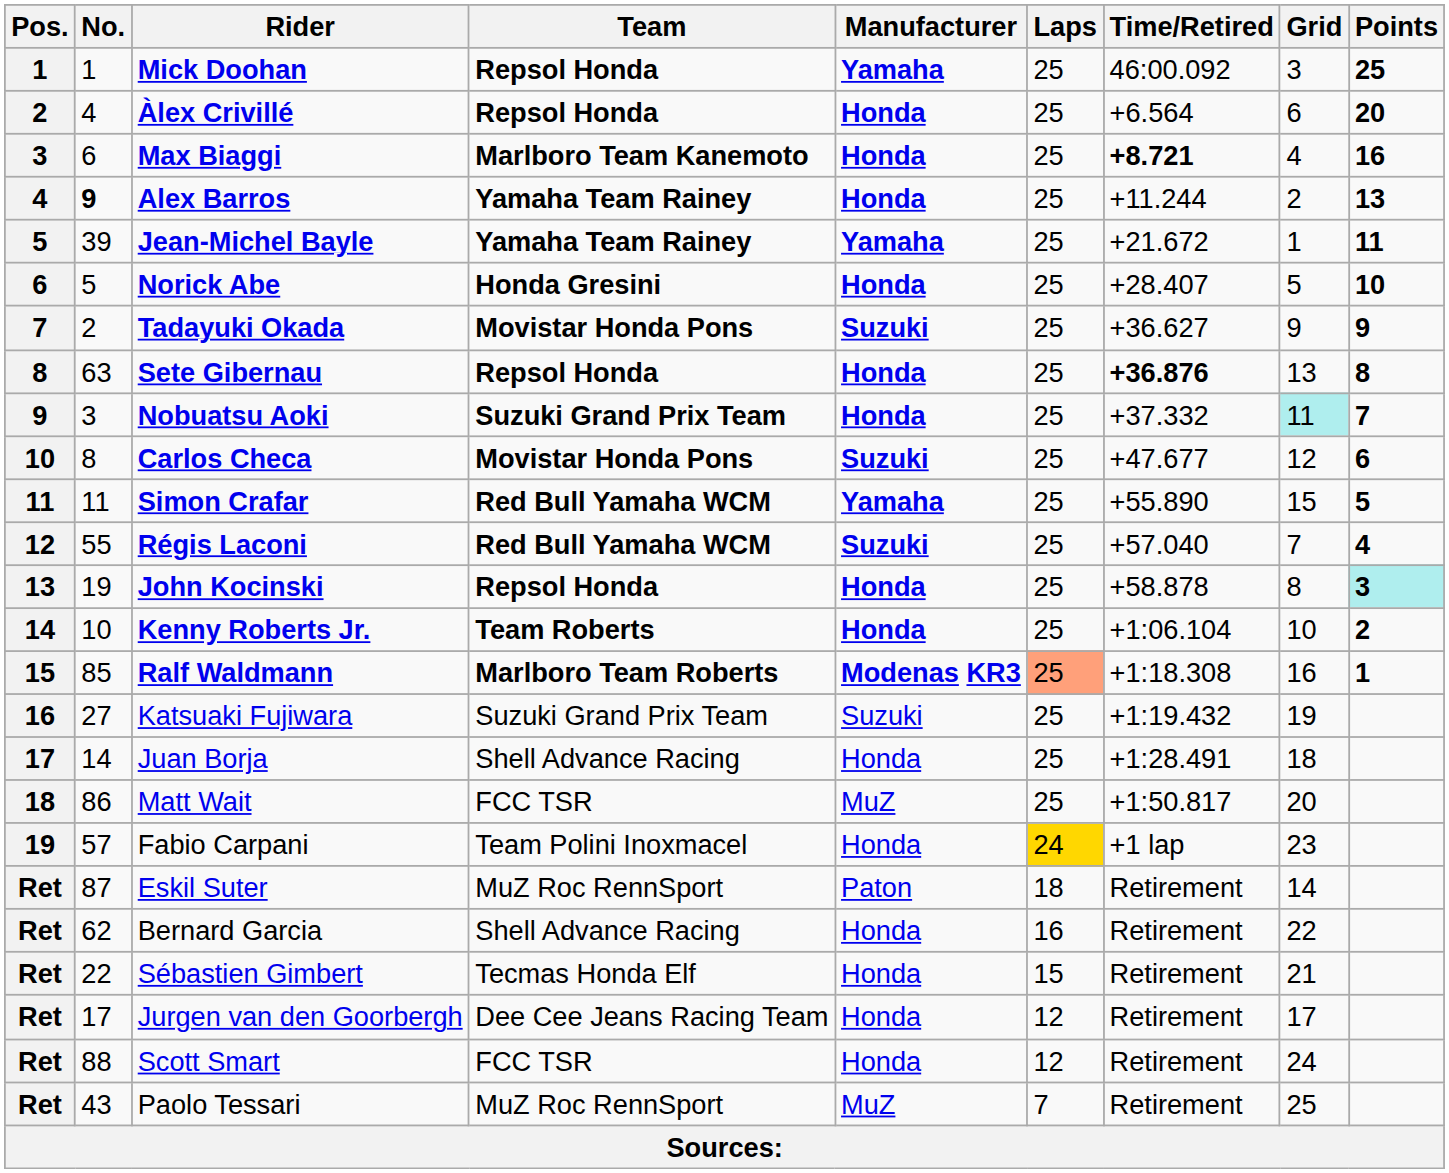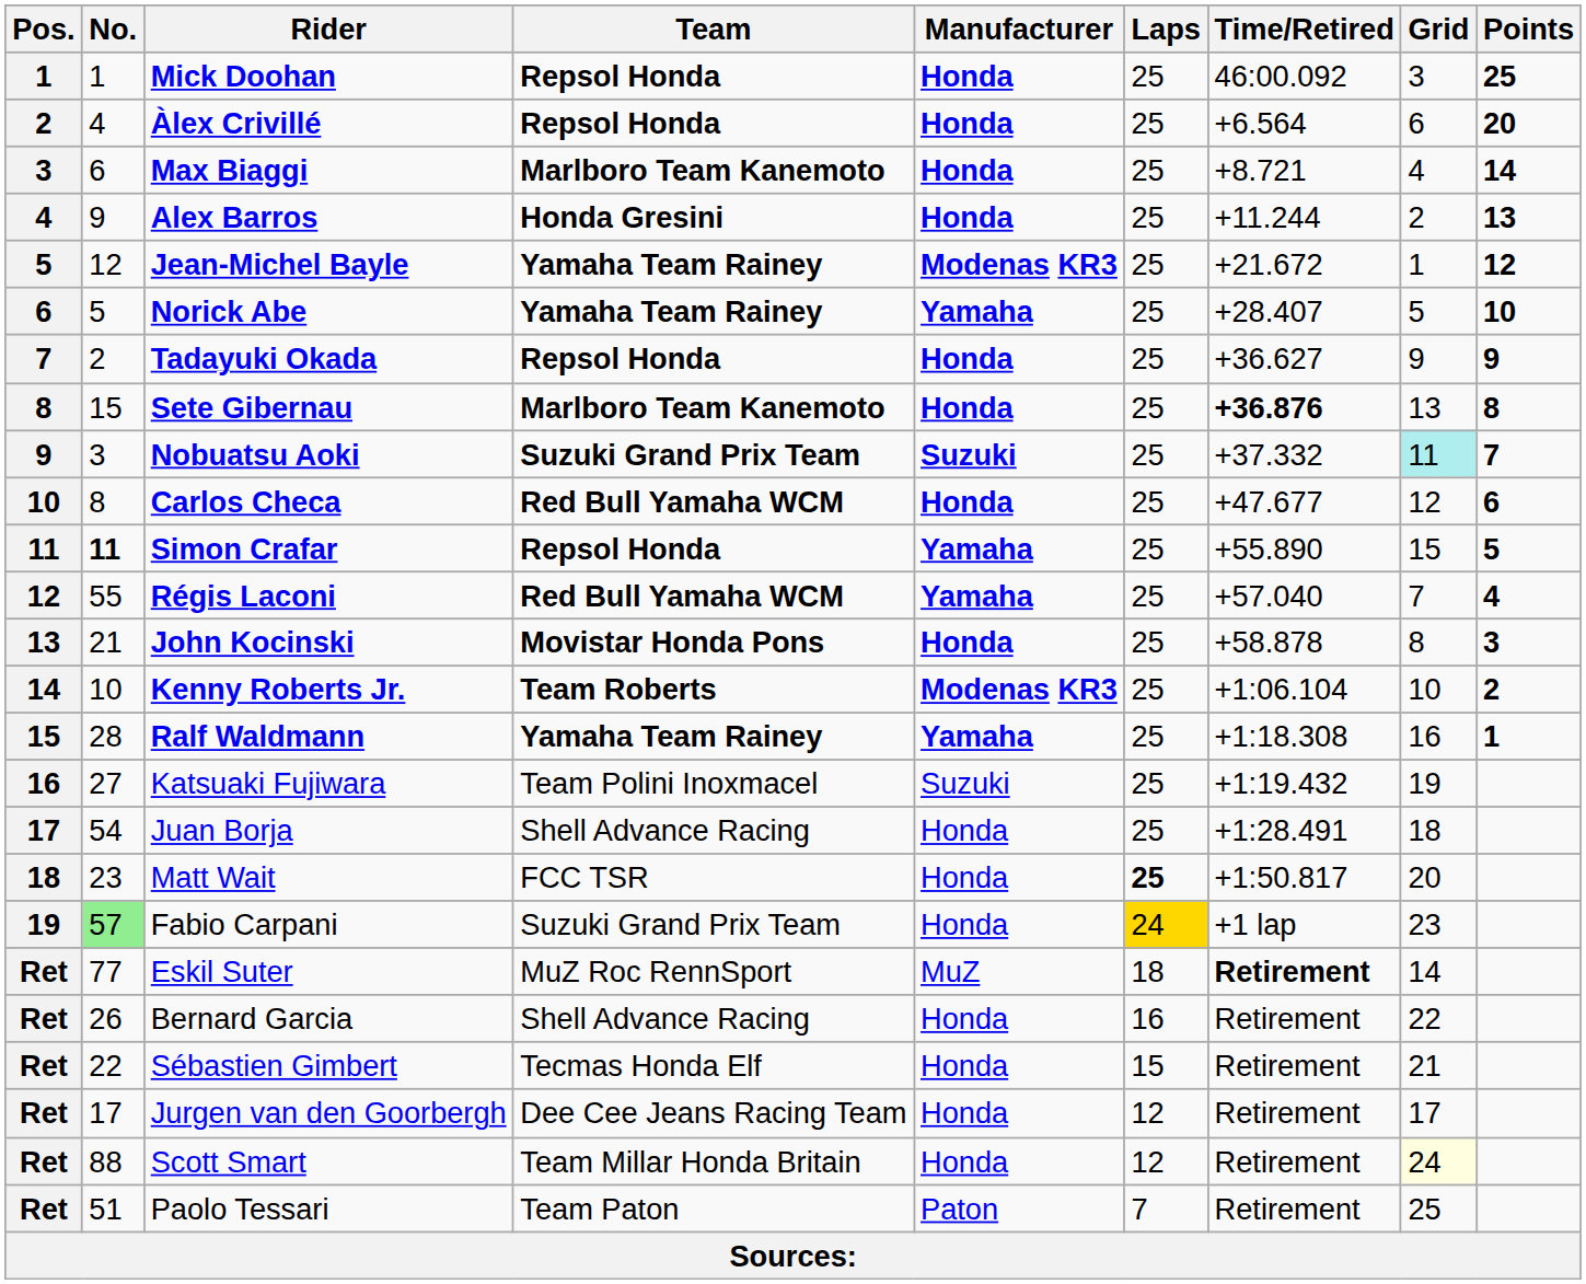Mick Doohan | Manufacturer: Yamaha -> Honda
Max Biaggi | Time/Retired: bold -> normal
Max Biaggi | Points: 16 -> 14
Alex Barros | No.: bold -> normal
Alex Barros | Team: Yamaha Team Rainey -> Honda Gresini
Jean-Michel Bayle | No.: 39 -> 12
Jean-Michel Bayle | Manufacturer: Yamaha -> Modenas KR3
Jean-Michel Bayle | Points: 11 -> 12
Norick Abe | Team: Honda Gresini -> Yamaha Team Rainey
Norick Abe | Manufacturer: Honda -> Yamaha
Tadayuki Okada | Team: Movistar Honda Pons -> Repsol Honda
Tadayuki Okada | Manufacturer: Suzuki -> Honda
Sete Gibernau | No.: 63 -> 15
Sete Gibernau | Team: Repsol Honda -> Marlboro Team Kanemoto
Nobuatsu Aoki | Manufacturer: Honda -> Suzuki
Carlos Checa | Team: Movistar Honda Pons -> Red Bull Yamaha WCM
Carlos Checa | Manufacturer: Suzuki -> Honda
Simon Crafar | No.: normal -> bold
Simon Crafar | Team: Red Bull Yamaha WCM -> Repsol Honda
Régis Laconi | Manufacturer: Suzuki -> Yamaha
John Kocinski | No.: 19 -> 21
John Kocinski | Team: Repsol Honda -> Movistar Honda Pons
John Kocinski | Points: paleturquoise background -> no background
Kenny Roberts Jr. | Manufacturer: Honda -> Modenas KR3
Ralf Waldmann | No.: 85 -> 28
Ralf Waldmann | Team: Marlboro Team Roberts -> Yamaha Team Rainey
Ralf Waldmann | Manufacturer: Modenas KR3 -> Yamaha
Ralf Waldmann | Laps: lightsalmon background -> no background
Katsuaki Fujiwara | Team: Suzuki Grand Prix Team -> Team Polini Inoxmacel
Juan Borja | No.: 14 -> 54
Matt Wait | No.: 86 -> 23
Matt Wait | Manufacturer: MuZ -> Honda
Matt Wait | Laps: normal -> bold
Fabio Carpani | No.: no background -> lightgreen background
Fabio Carpani | Team: Team Polini Inoxmacel -> Suzuki Grand Prix Team
Eskil Suter | No.: 87 -> 77
Eskil Suter | Manufacturer: Paton -> MuZ
Eskil Suter | Time/Retired: normal -> bold
Bernard Garcia | No.: 62 -> 26
Scott Smart | Team: FCC TSR -> Team Millar Honda Britain
Scott Smart | Grid: no background -> lightyellow background
Paolo Tessari | No.: 43 -> 51
Paolo Tessari | Team: MuZ Roc RennSport -> Team Paton
Paolo Tessari | Manufacturer: MuZ -> Paton
